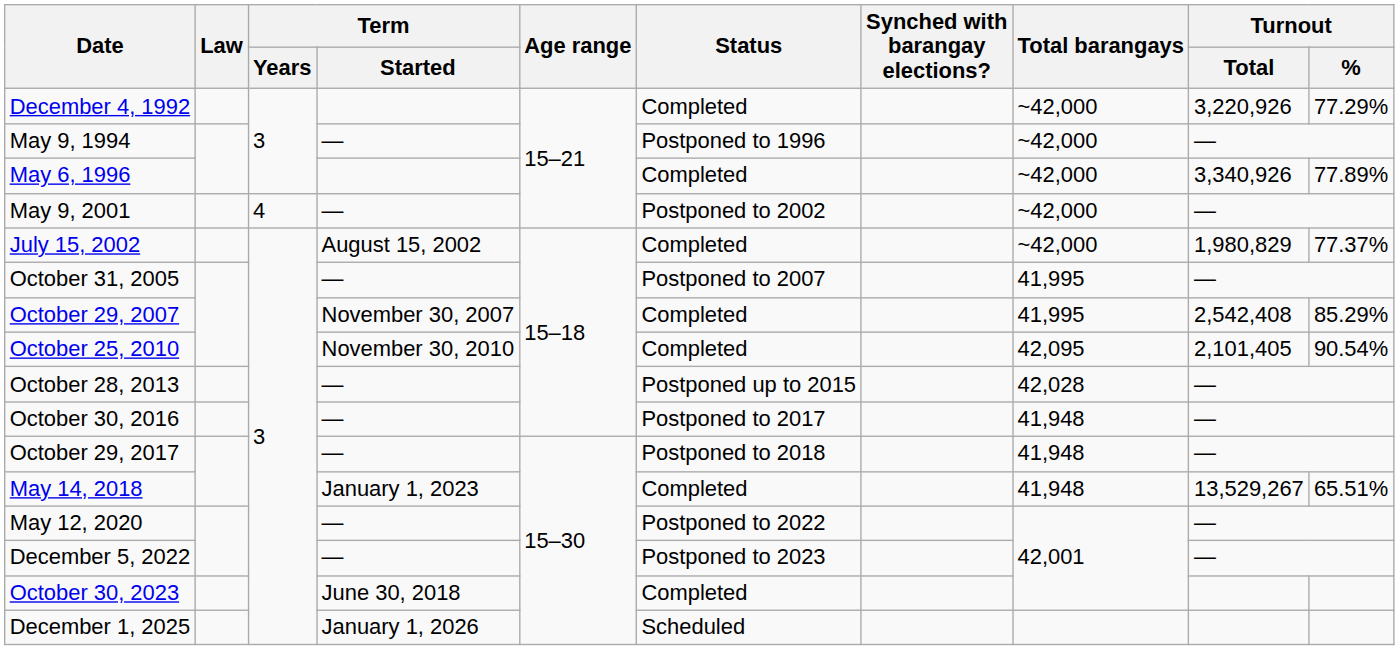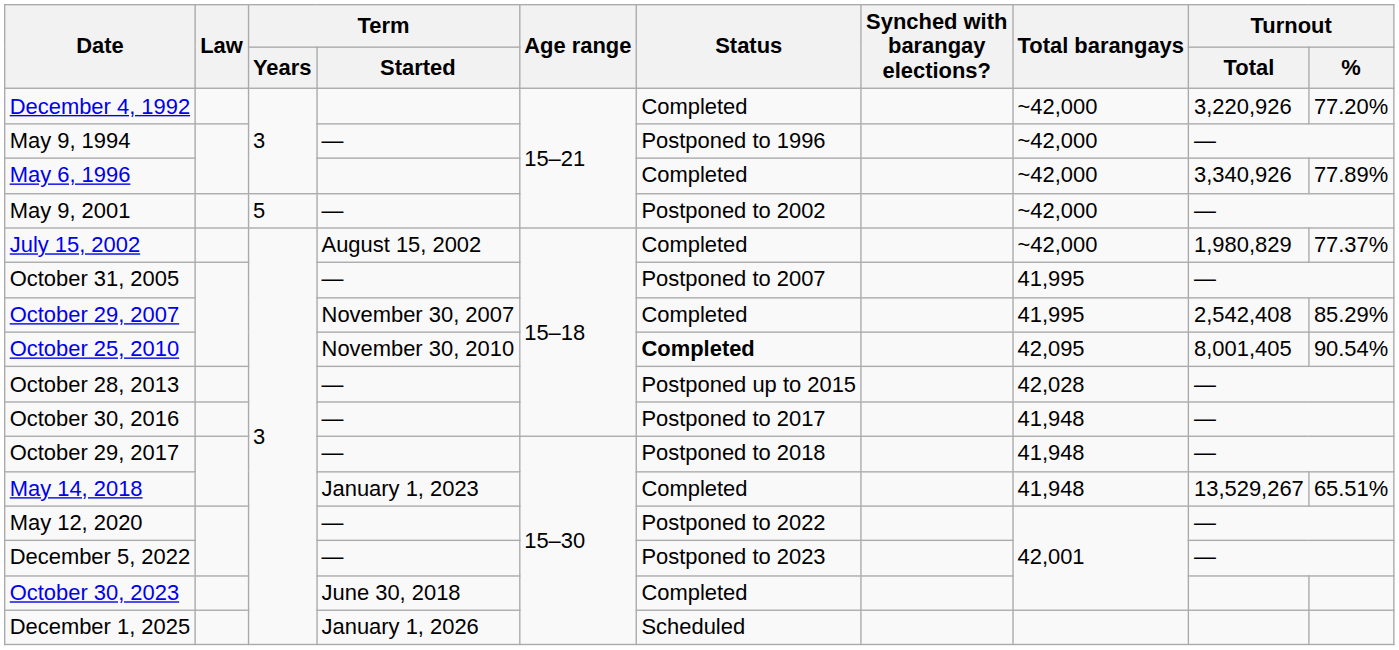December 4, 1992 | Turnout / %: 77.29% -> 77.20%
May 9, 2001 | Term / Years: 4 -> 5
October 25, 2010 | Status: normal -> bold
October 25, 2010 | Turnout / Total: 2,101,405 -> 8,001,405
